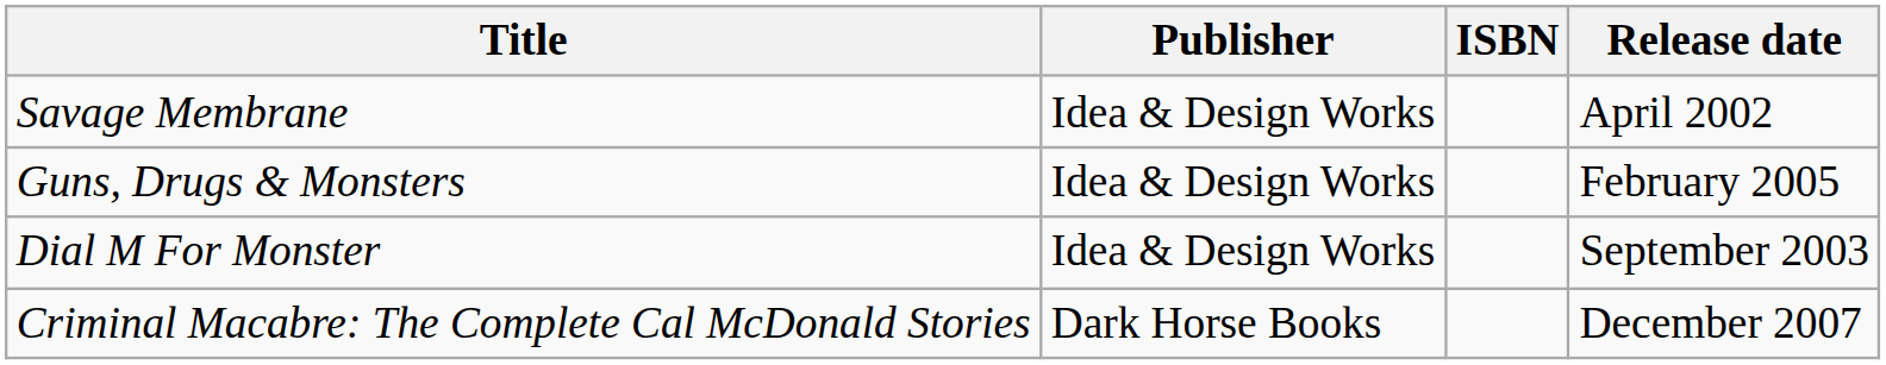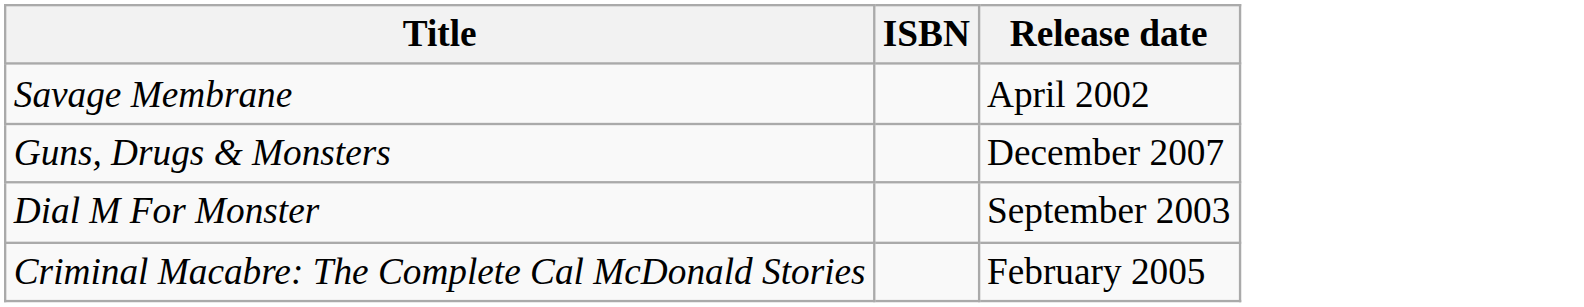- column: Publisher | Idea & Design Works | Idea & Design Works | Idea & Design Works | Dark Horse Books
Guns, Drugs & Monsters | Release date: February 2005 -> December 2007
Criminal Macabre: The Complete Cal McDonald Stories | Release date: December 2007 -> February 2005
